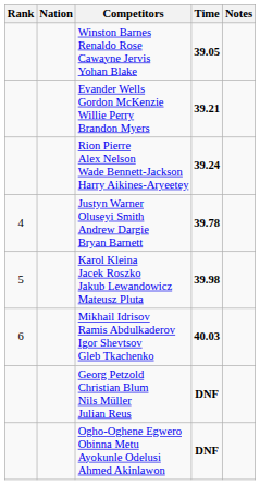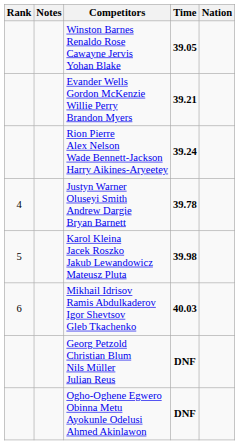columns swapped: Nation <-> Notes
